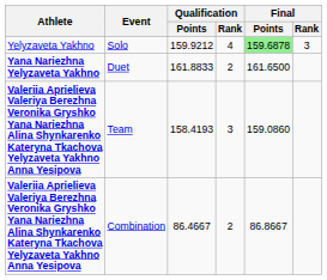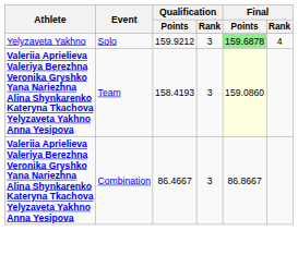Solo | Qualification / Rank: 4 -> 3
Solo | Final / Rank: 3 -> 4
- row: Yana Nariezhna Yelyzaveta Yakhno | Duet | 161.8833 | 2 | 161.6500
Team | Final / Points: no background -> lightyellow background
Combination | Qualification / Rank: 2 -> 3
